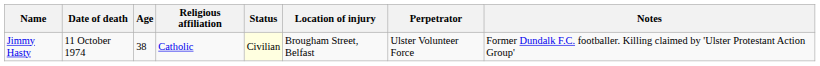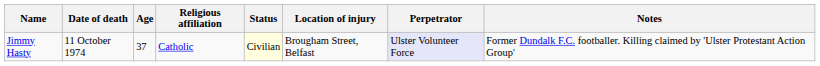Jimmy Hasty | Age: 38 -> 37
Jimmy Hasty | Perpetrator: no background -> lavender background
